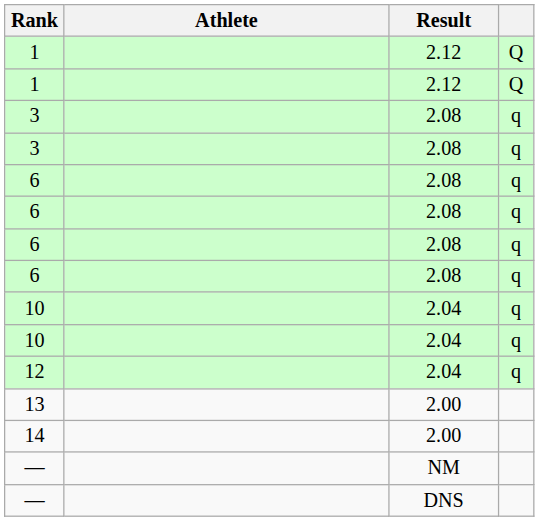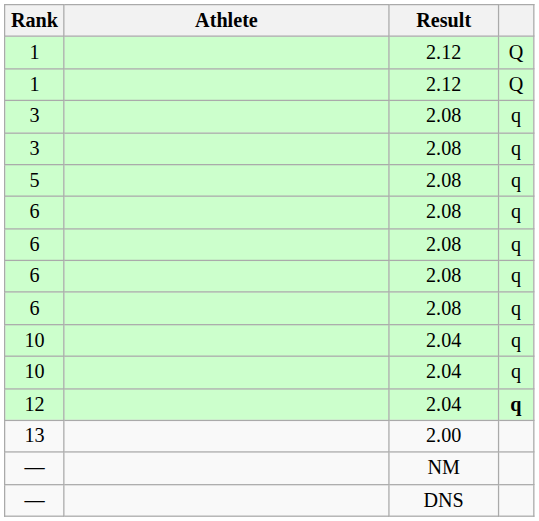+ row: 5 | 2.08 | q
12 | column 4: normal -> bold
- row: 14 | 2.00
